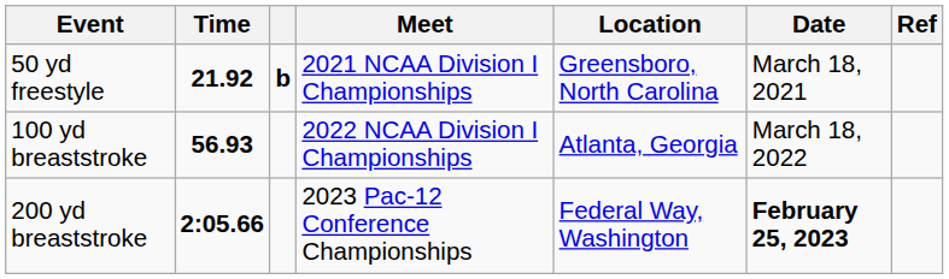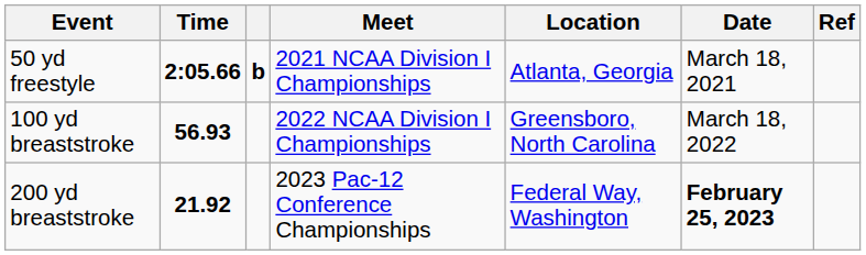50 yd freestyle | Time: 21.92 -> 2:05.66
50 yd freestyle | Location: Greensboro, North Carolina -> Atlanta, Georgia
100 yd breaststroke | Location: Atlanta, Georgia -> Greensboro, North Carolina
200 yd breaststroke | Time: 2:05.66 -> 21.92
